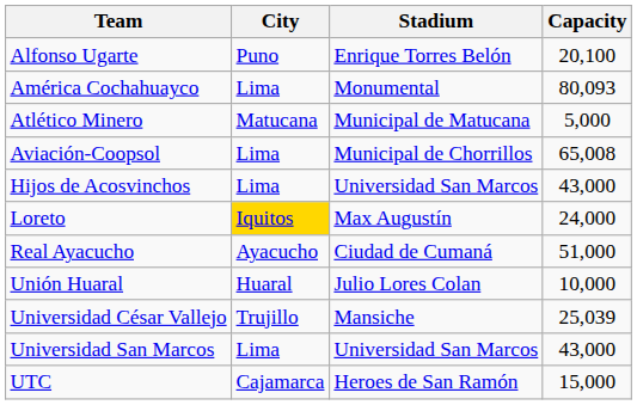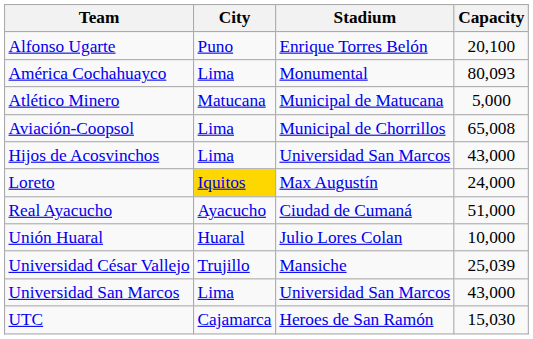UTC | Capacity: 15,000 -> 15,030
